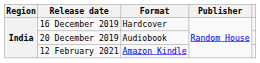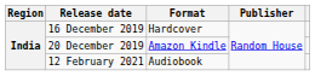20 December 2019 | Format: Audiobook -> Amazon Kindle
12 February 2021 | Format: Amazon Kindle -> Audiobook
